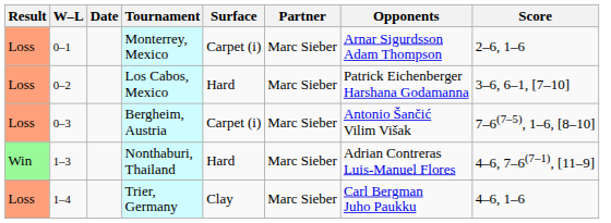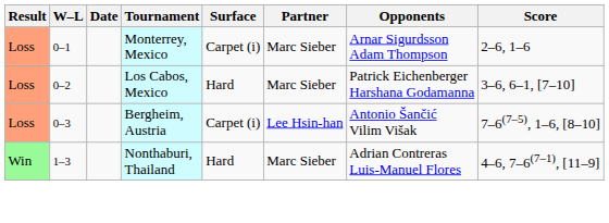Bergheim, Austria | Partner: Marc Sieber -> Lee Hsin-han
- row: Loss | 1–4 | Trier, Germany | Clay | Marc Sieber | Carl Bergman Juho Paukku | 4–6, 1–6
